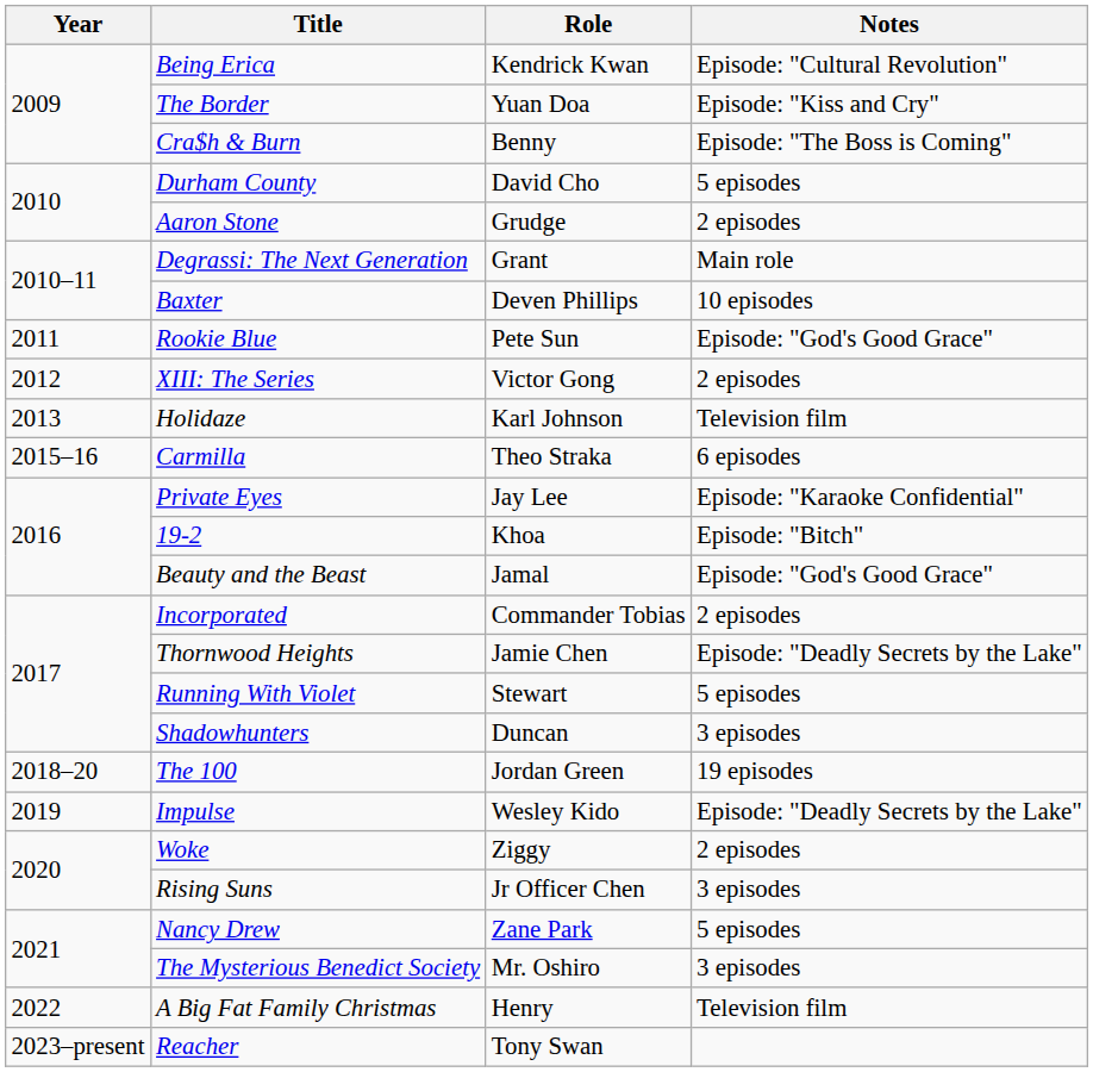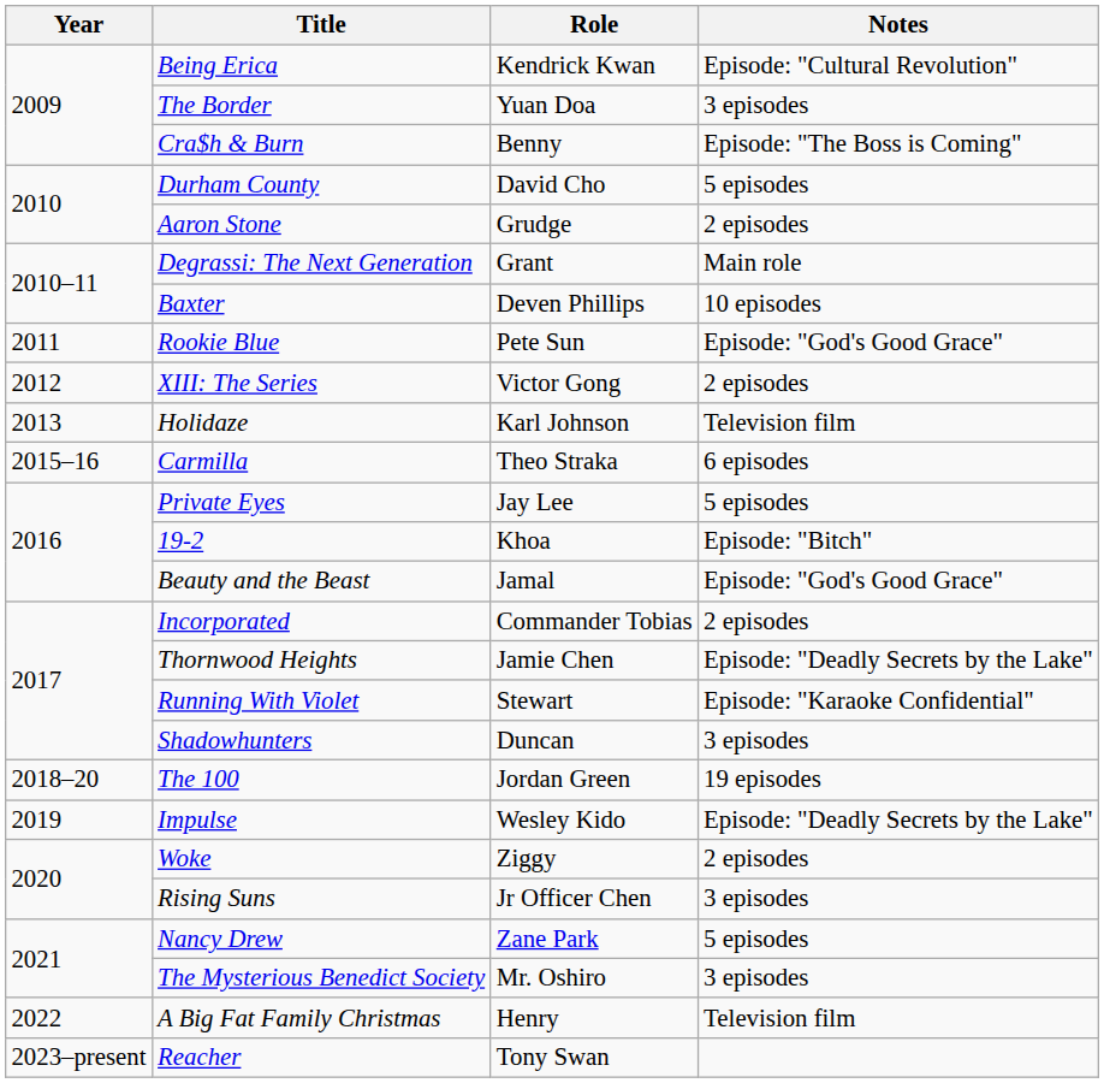The Border | Notes: Episode: "Kiss and Cry" -> 3 episodes
Private Eyes | Notes: Episode: "Karaoke Confidential" -> 5 episodes
Running With Violet | Notes: 5 episodes -> Episode: "Karaoke Confidential"
